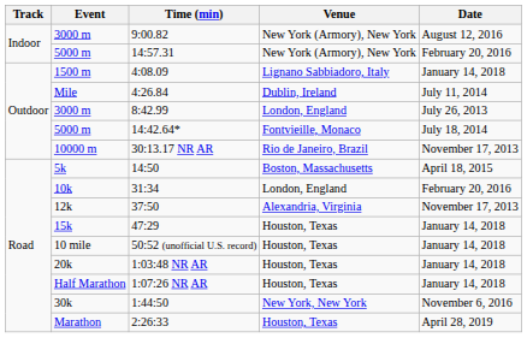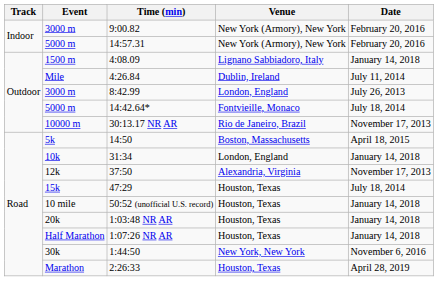9:00.82 | Date: August 12, 2016 -> February 20, 2016
31:34 | Date: February 20, 2016 -> January 14, 2018
47:29 | Date: January 14, 2018 -> July 18, 2014
